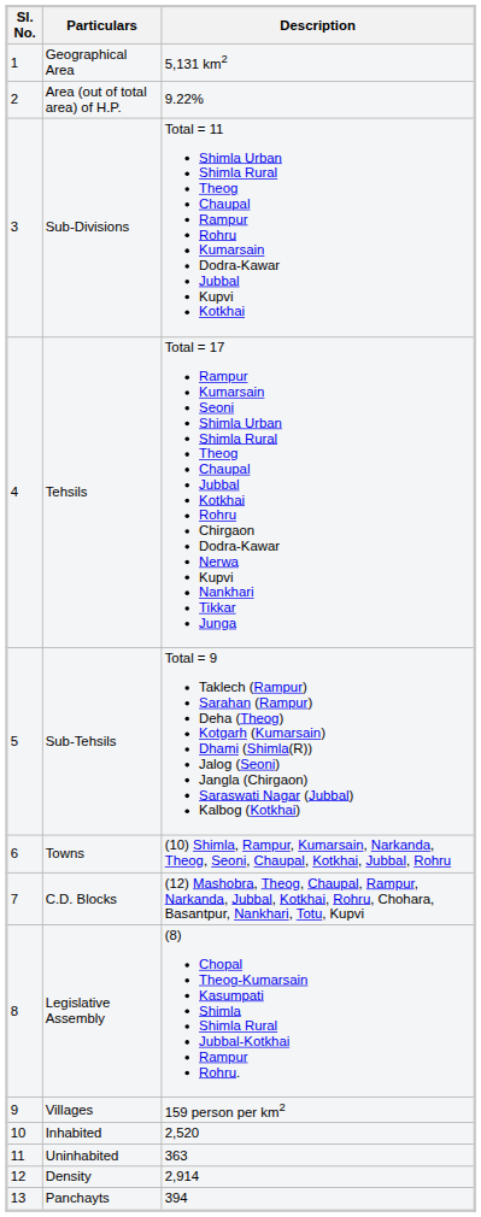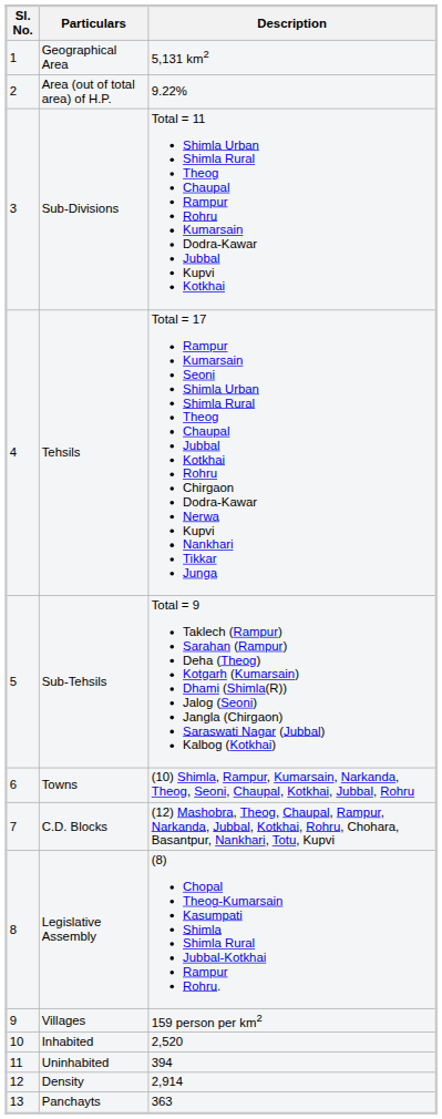Uninhabited | Description: 363 -> 394
Panchayts | Description: 394 -> 363
